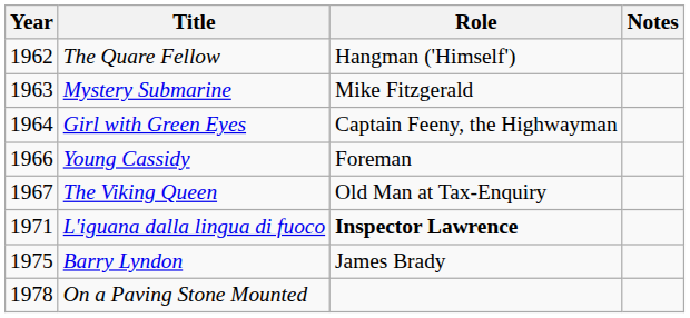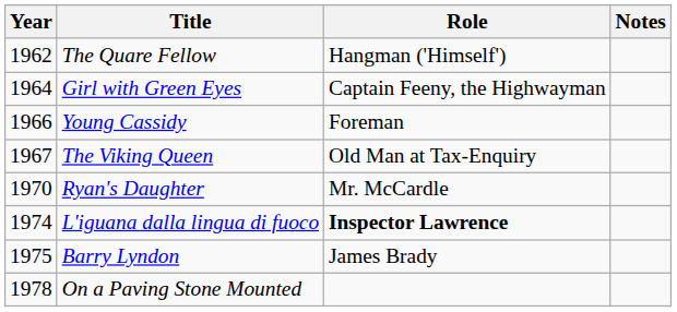- row: 1963 | Mystery Submarine | Mike Fitzgerald
+ row: 1970 | Ryan's Daughter | Mr. McCardle
L'iguana dalla lingua di fuoco | Year: 1971 -> 1974
